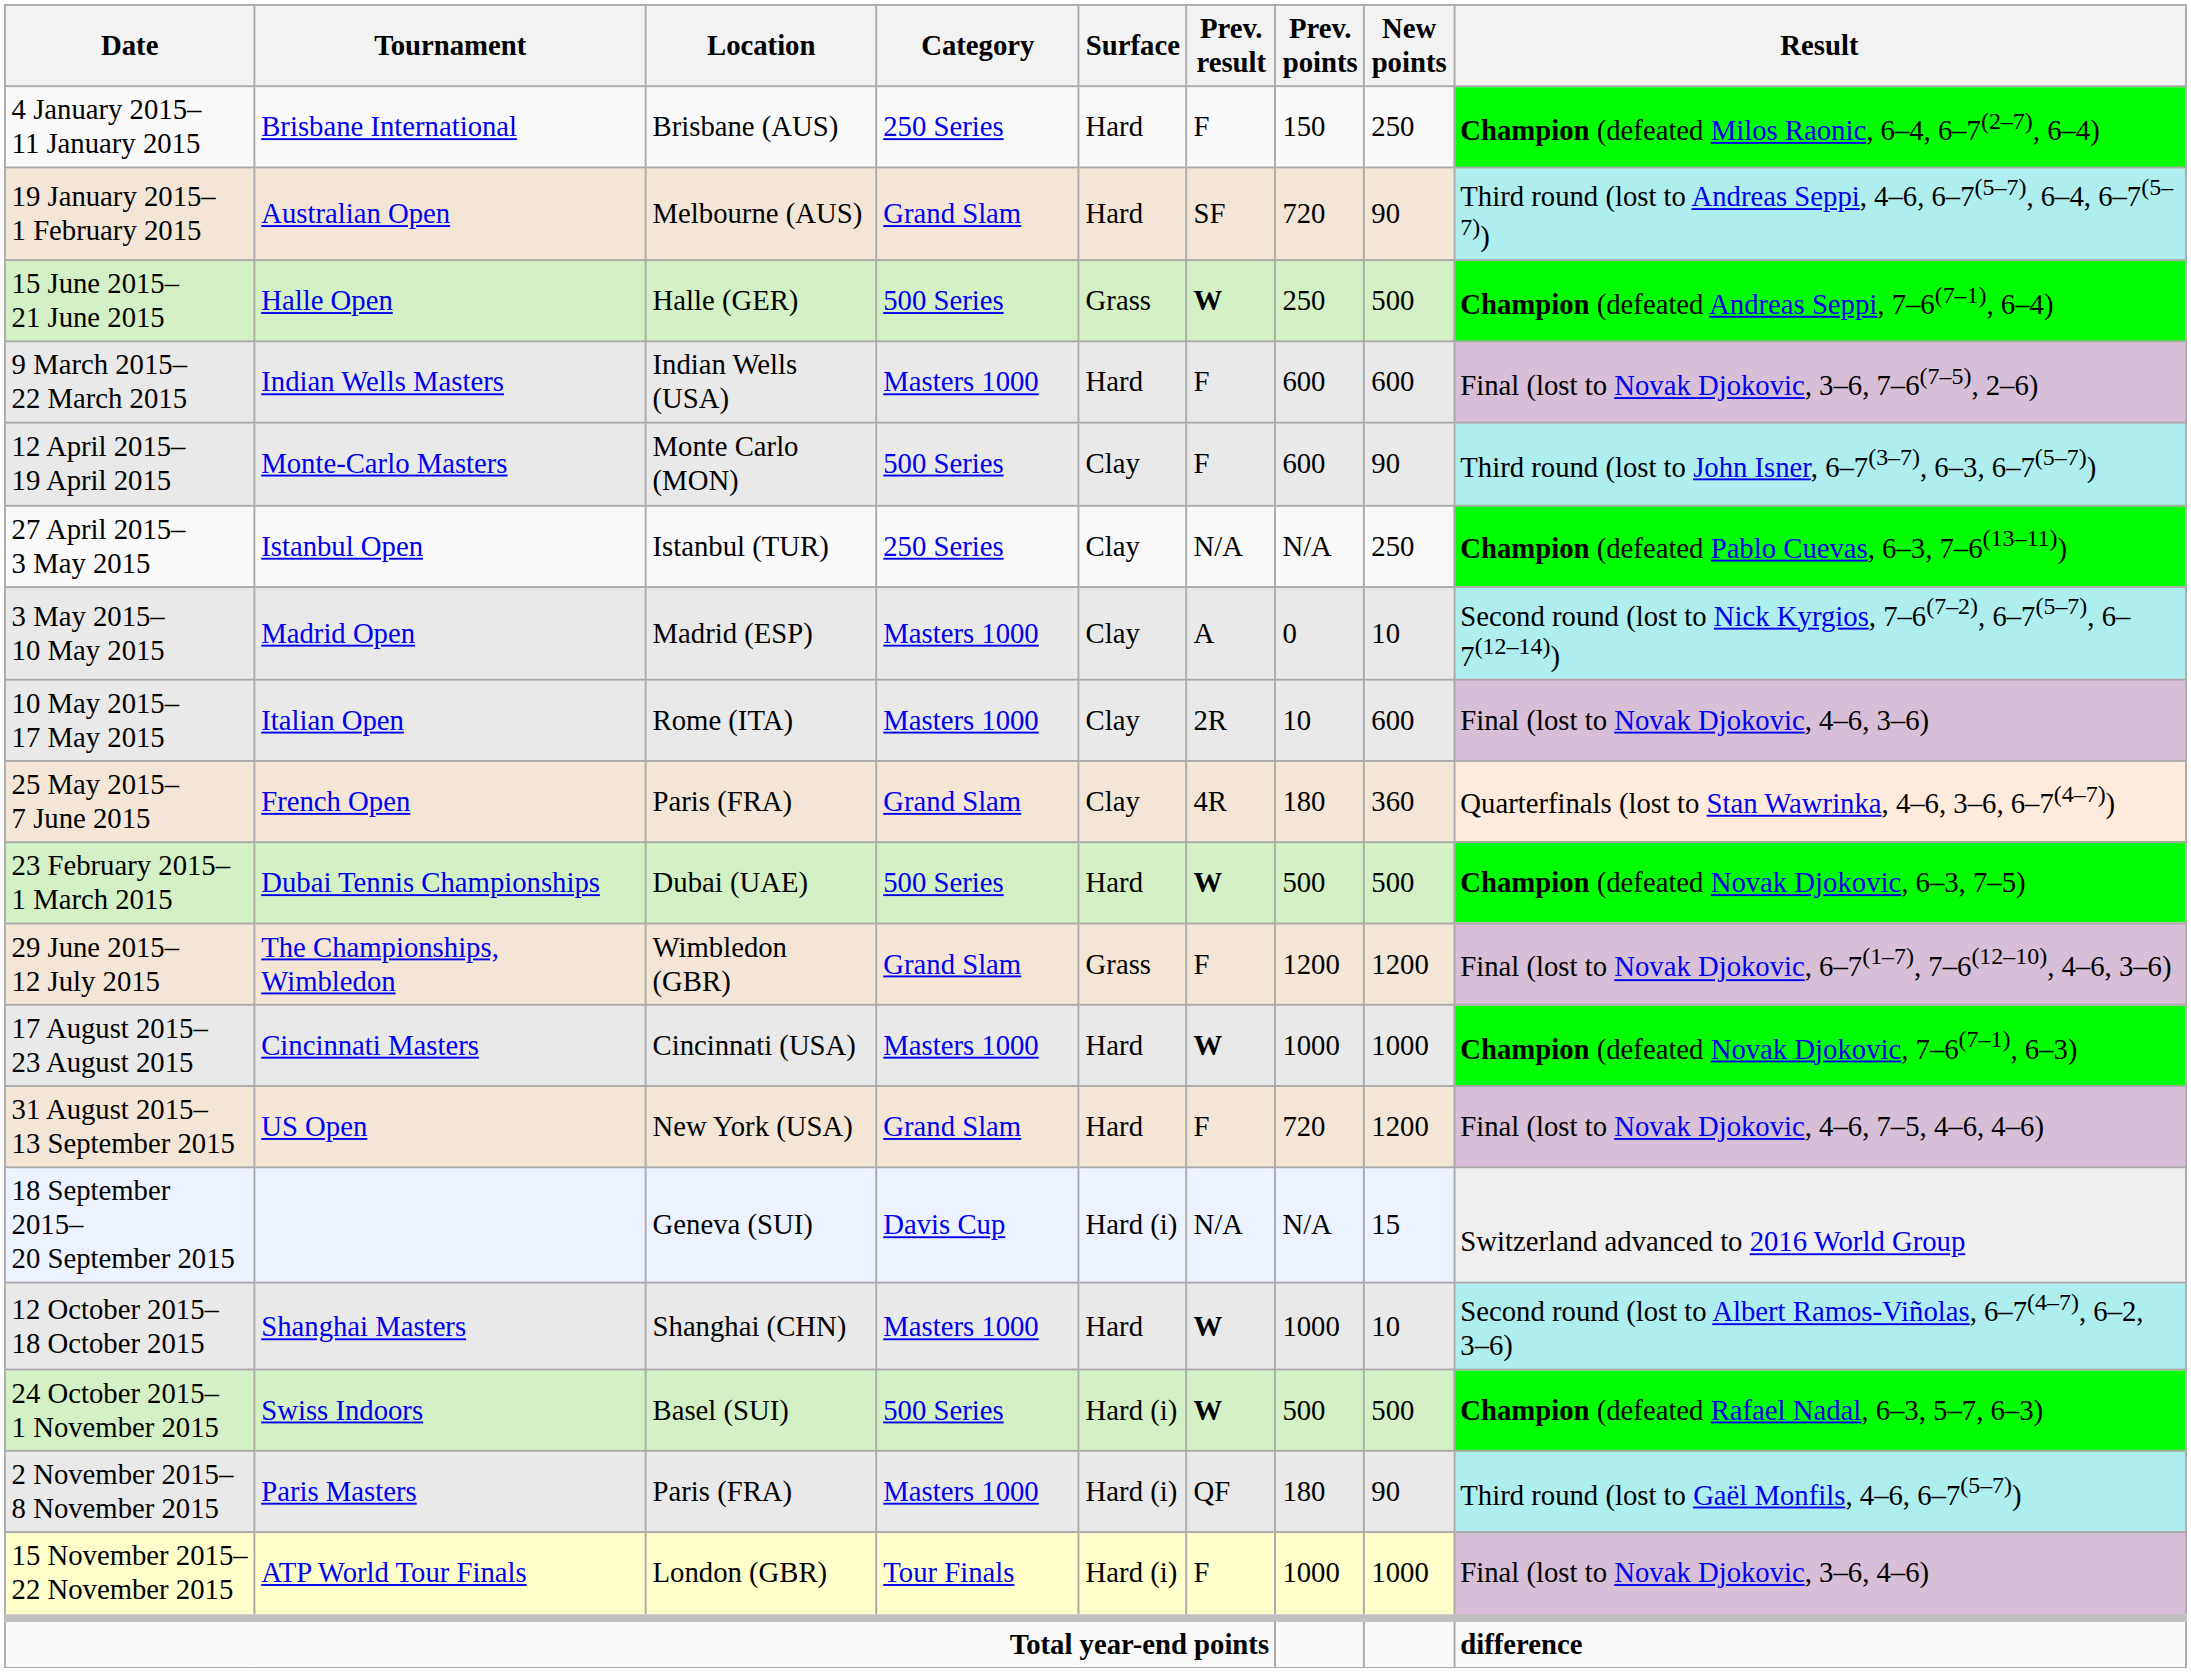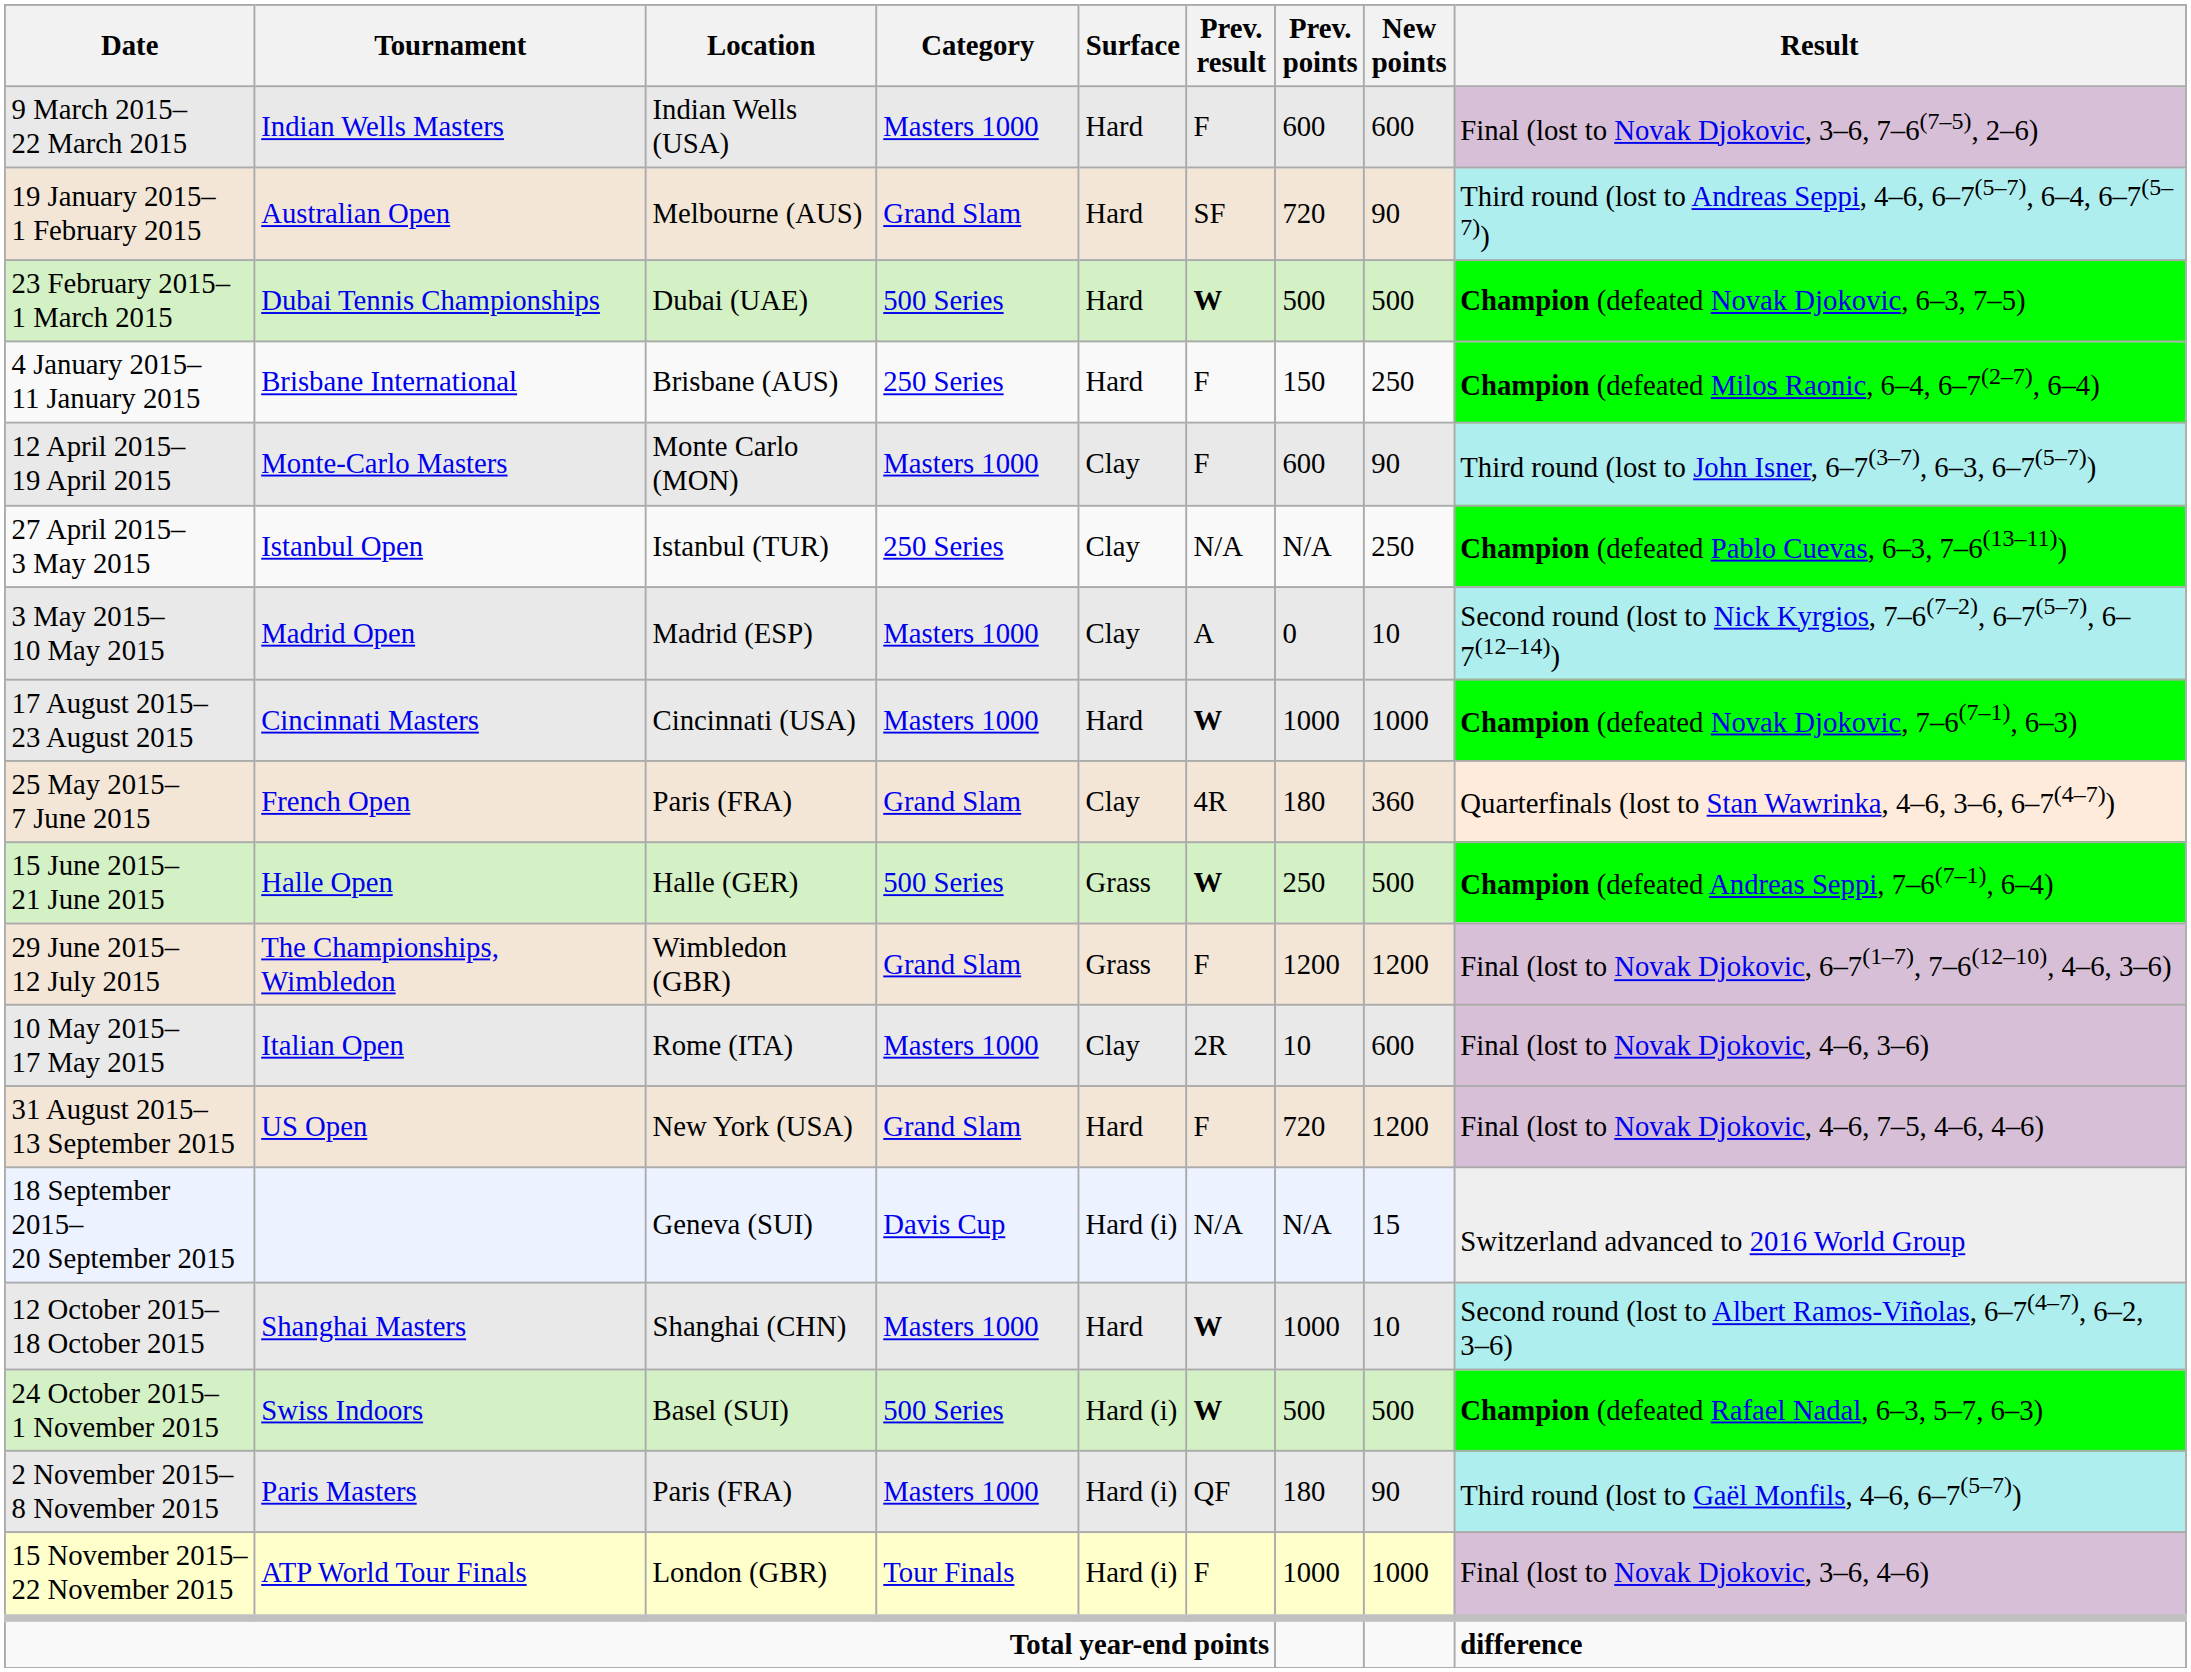rows swapped: 4 January 2015– 11 January 2015 <-> 9 March 2015– 22 March 2015
rows swapped: 23 February 2015– 1 March 2015 <-> 15 June 2015– 21 June 2015
12 April 2015– 19 April 2015 | Category: 500 Series -> Masters 1000
rows swapped: 10 May 2015– 17 May 2015 <-> 17 August 2015– 23 August 2015
